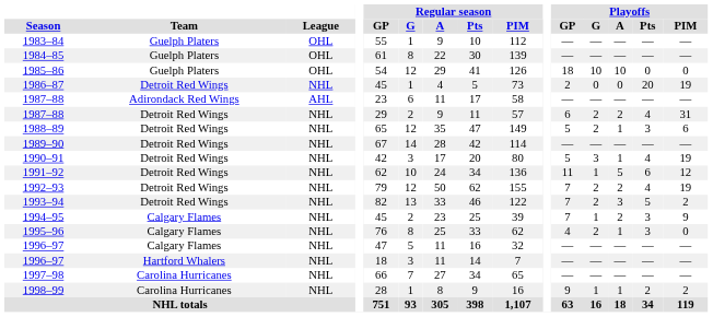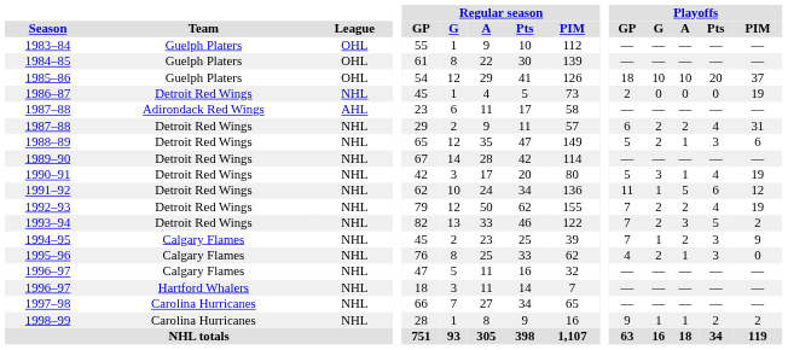1985–86 | Playoffs / Pts: 0 -> 20
1985–86 | Playoffs / PIM: 0 -> 37
1986–87 | Playoffs / Pts: 20 -> 0
